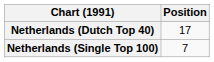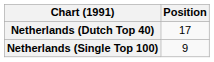Netherlands (Single Top 100) | Position: 7 -> 9
